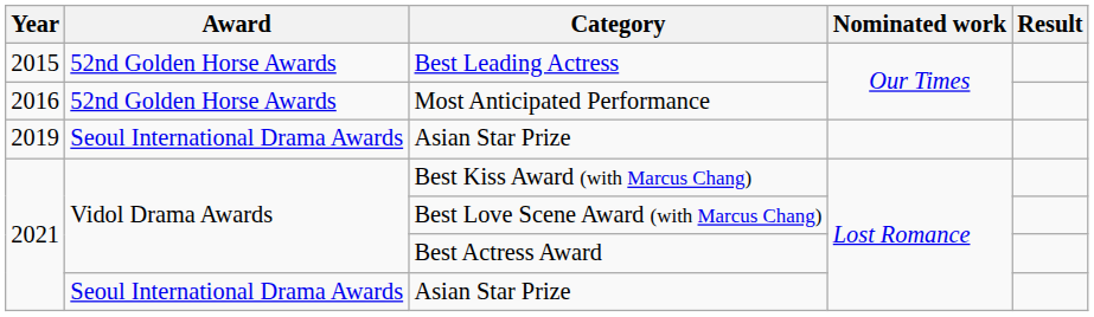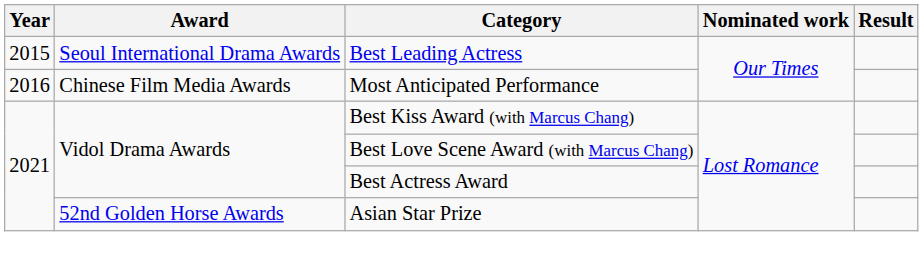Best Leading Actress | Award: 52nd Golden Horse Awards -> Seoul International Drama Awards
Most Anticipated Performance | Award: 52nd Golden Horse Awards -> Chinese Film Media Awards
- row: 2019 | Seoul International Drama Awards | Asian Star Prize
2021 / Asian Star Prize | Award: Seoul International Drama Awards -> 52nd Golden Horse Awards
